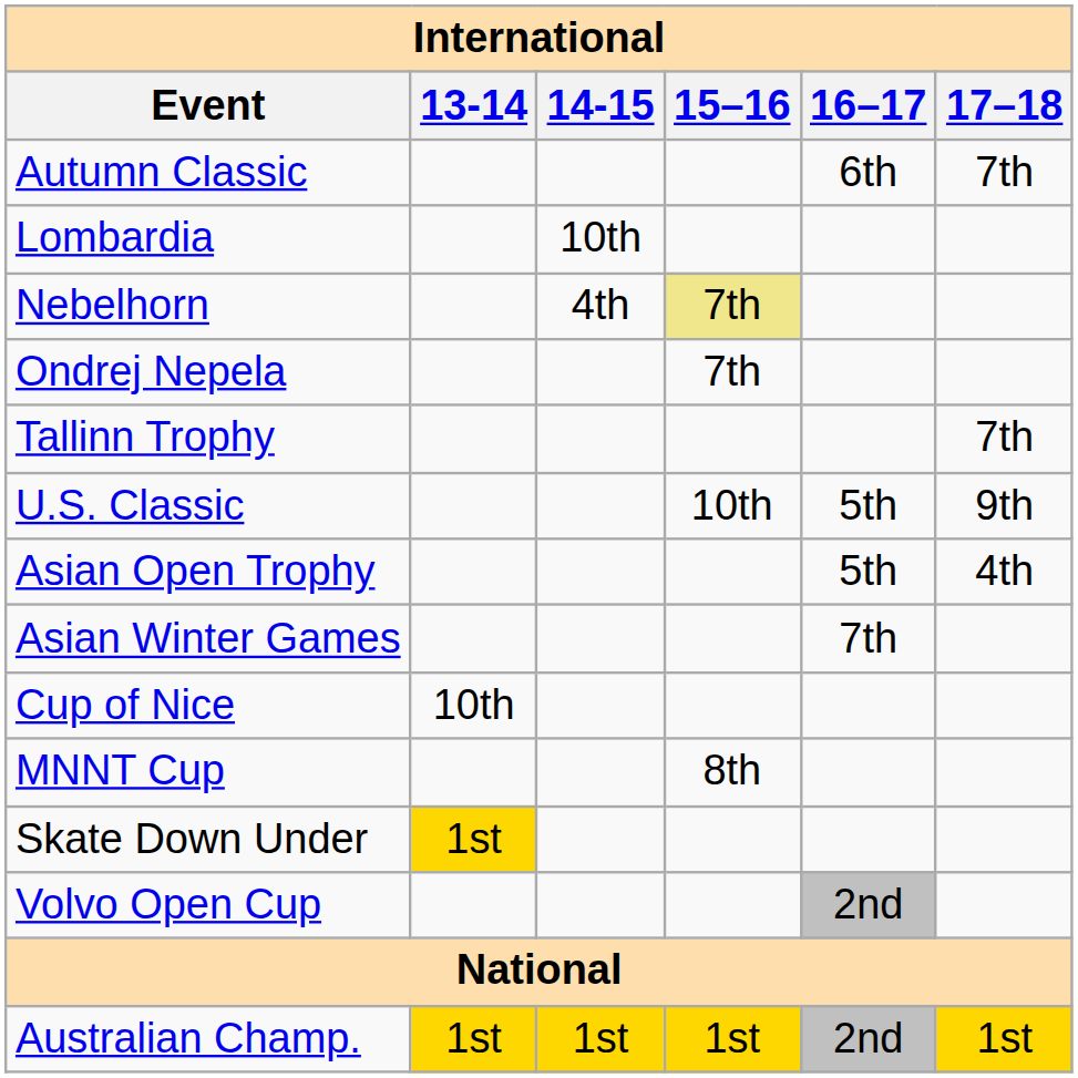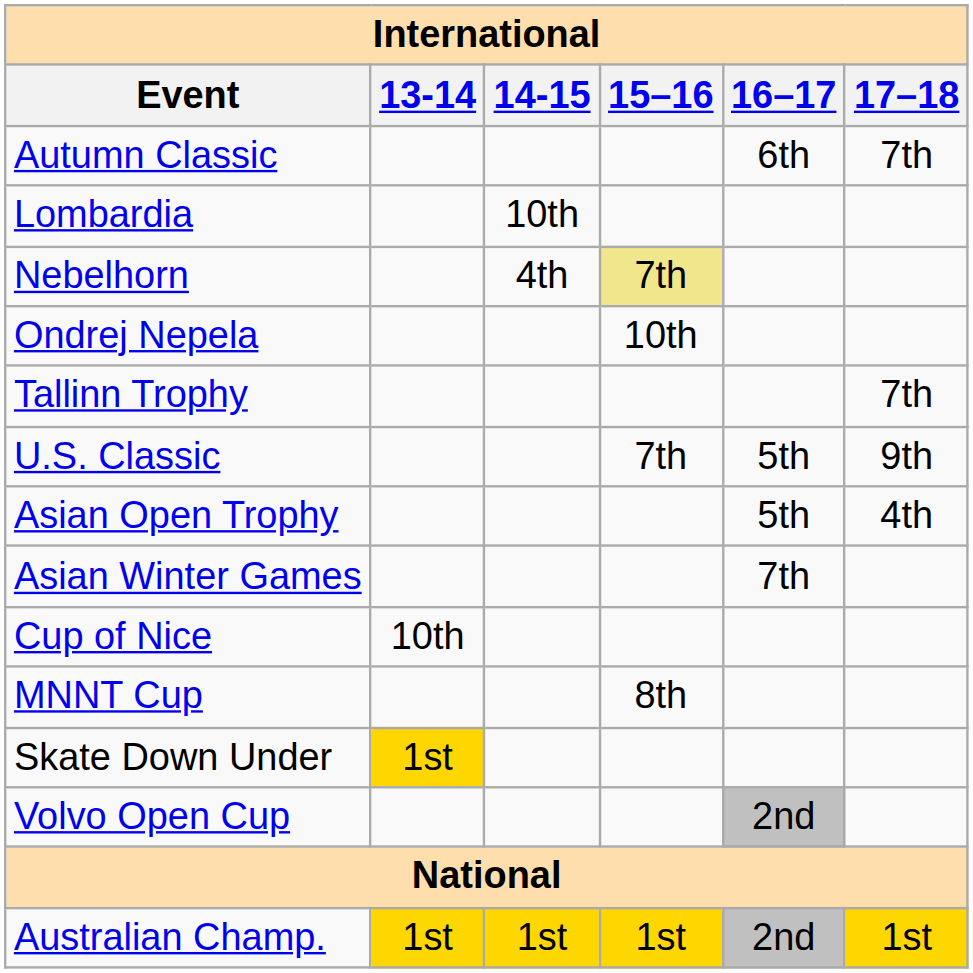Ondrej Nepela | 15–16: 7th -> 10th
U.S. Classic | 15–16: 10th -> 7th
